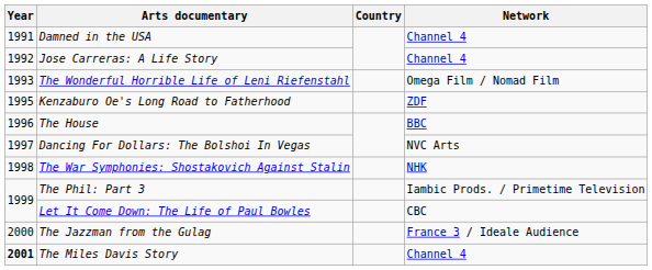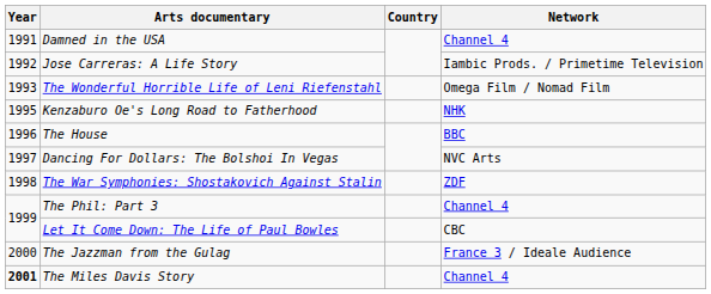Jose Carreras: A Life Story | Network: Channel 4 -> Iambic Prods. / Primetime Television
Kenzaburo Oe's Long Road to Fatherhood | Network: ZDF -> NHK
The War Symphonies: Shostakovich Against Stalin | Network: NHK -> ZDF
The Phil: Part 3 | Network: Iambic Prods. / Primetime Television -> Channel 4
